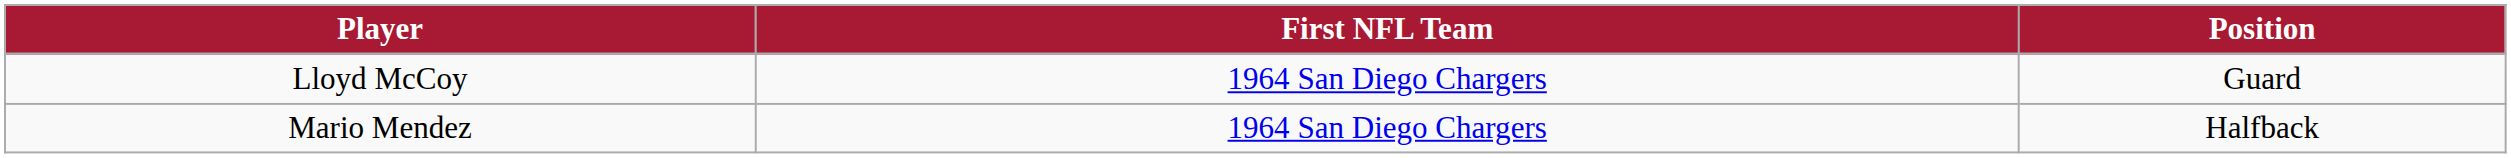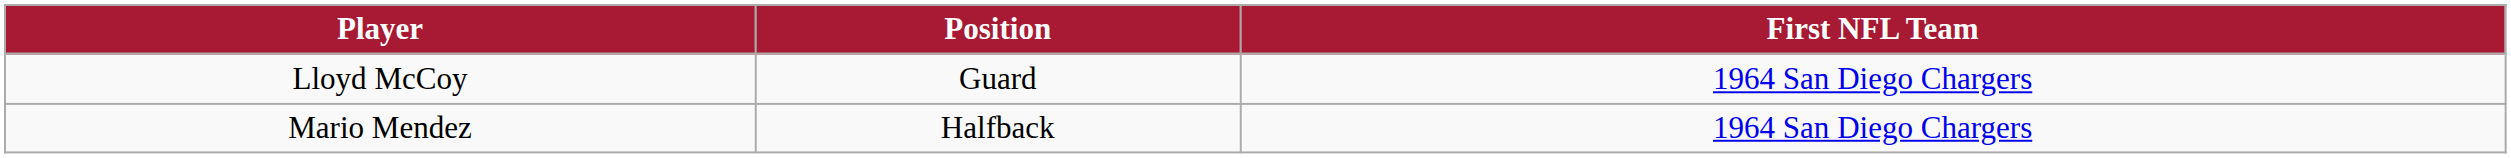columns swapped: Position <-> First NFL Team
